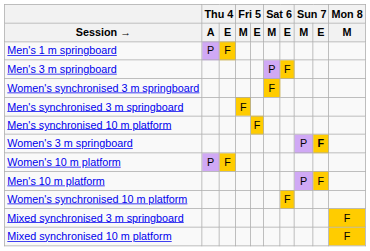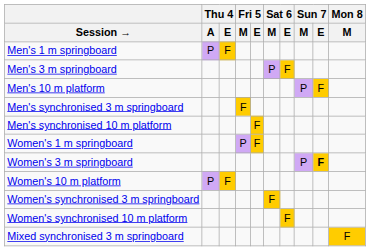rows swapped: Men's 10 m platform <-> Women's synchronised 3 m springboard
+ row: Women's 1 m springboard | P | F
- row: Mixed synchronised 10 m platform | F
